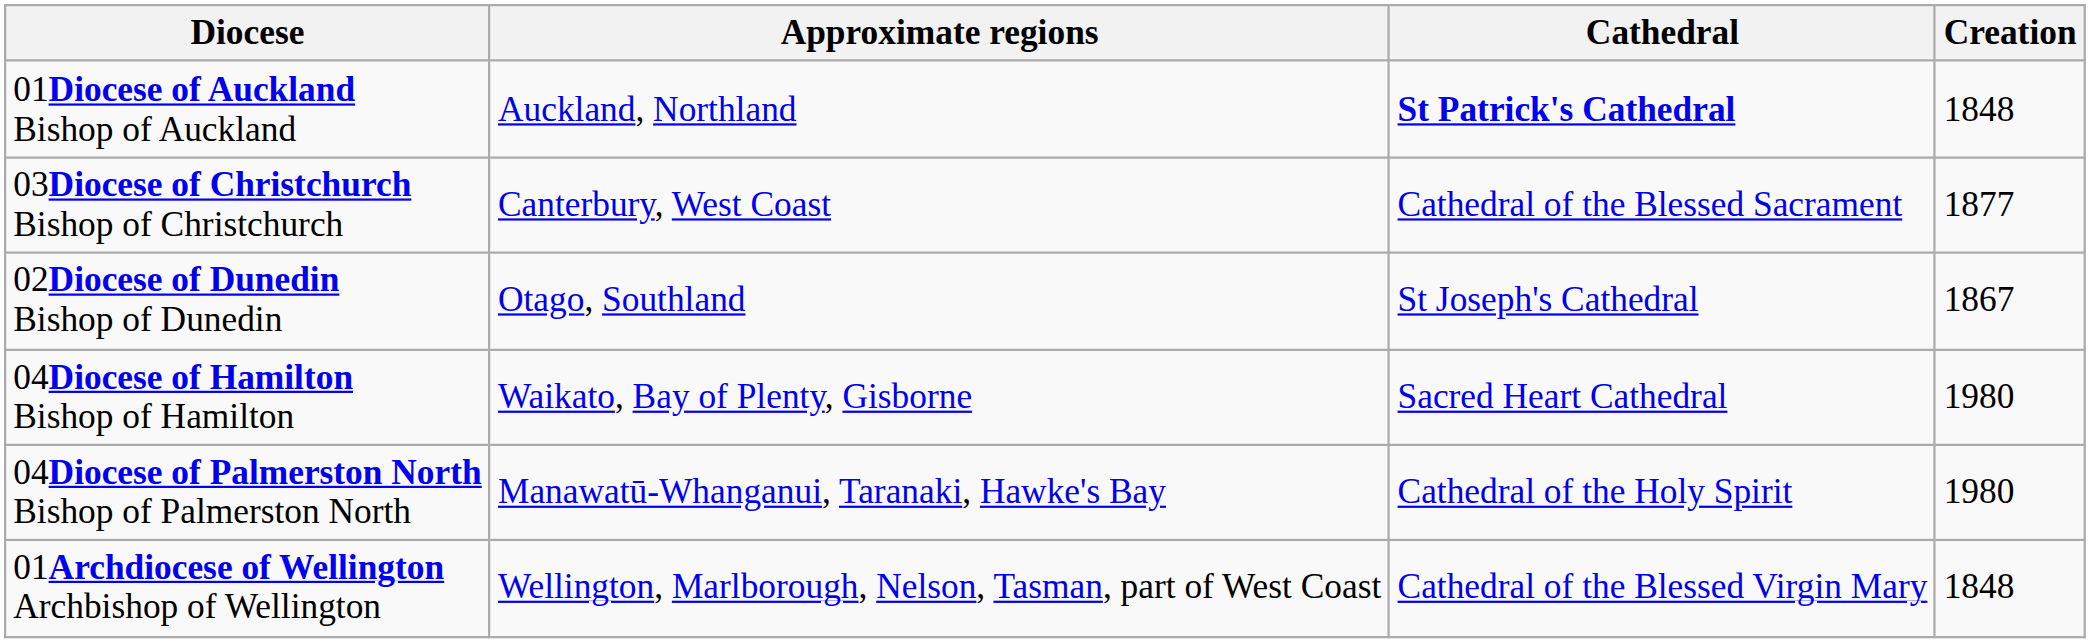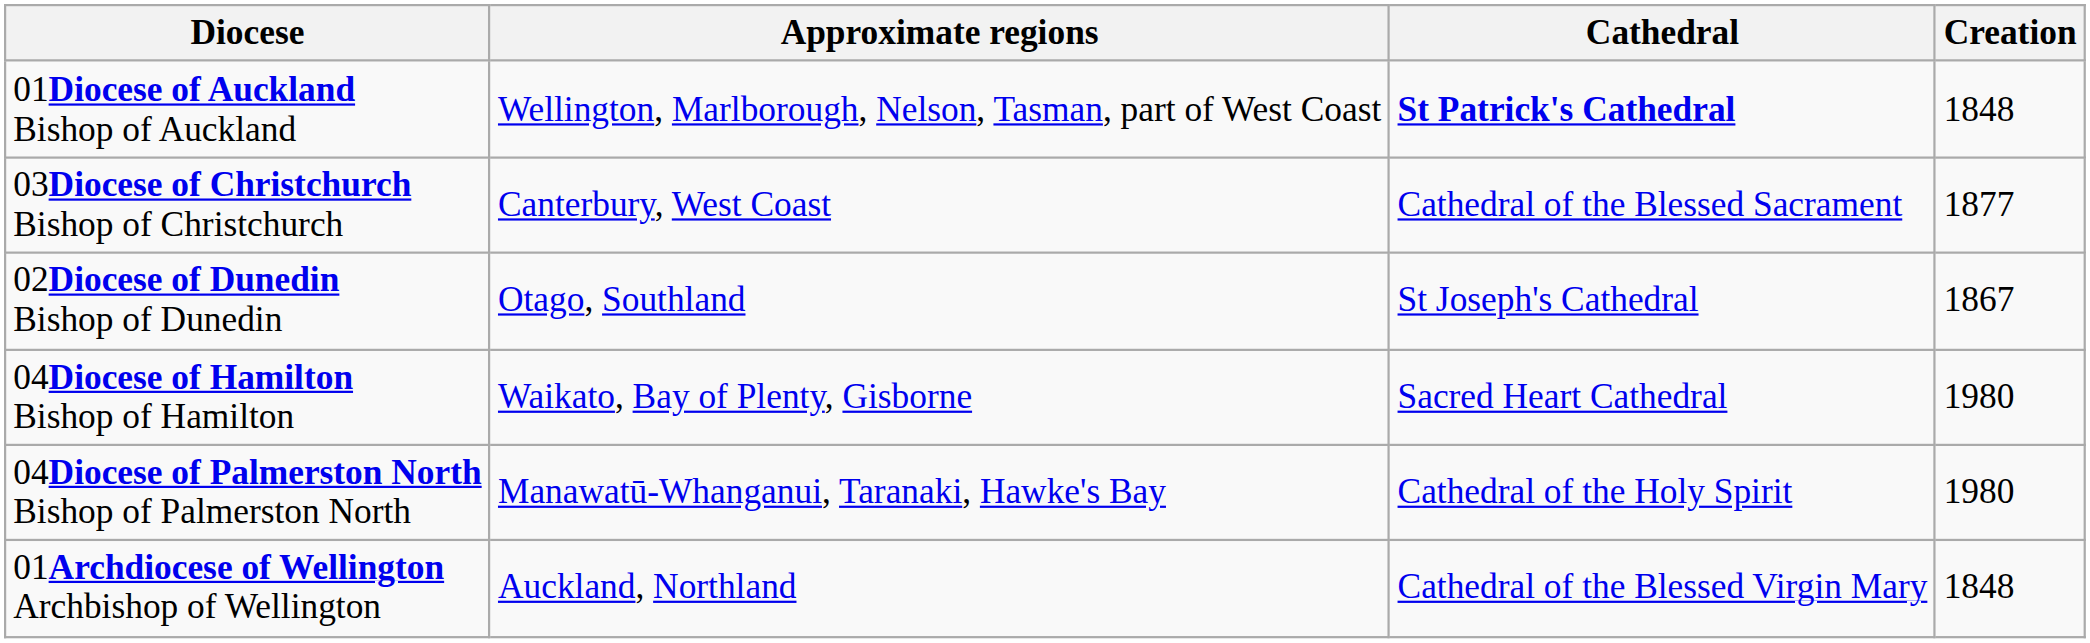01Diocese of Auckland Bishop of Auckland | Approximate regions: Auckland, Northland -> Wellington, Marlborough, Nelson, Tasman, part of West Coast
01Archdiocese of Wellington Archbishop of Wellington | Approximate regions: Wellington, Marlborough, Nelson, Tasman, part of West Coast -> Auckland, Northland
